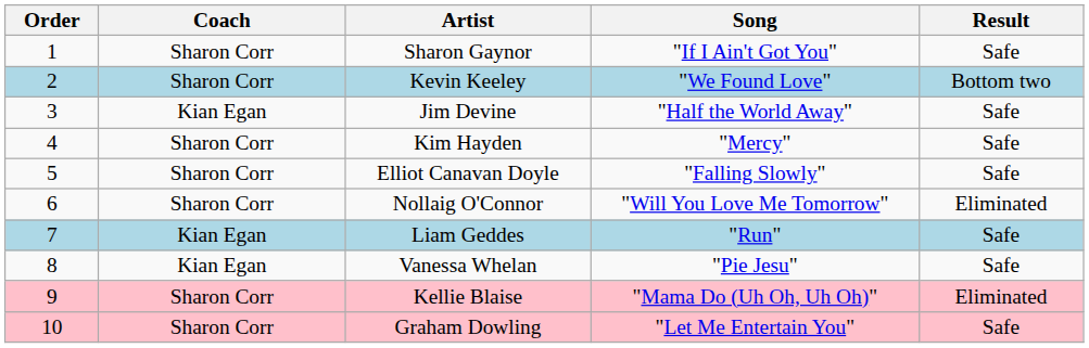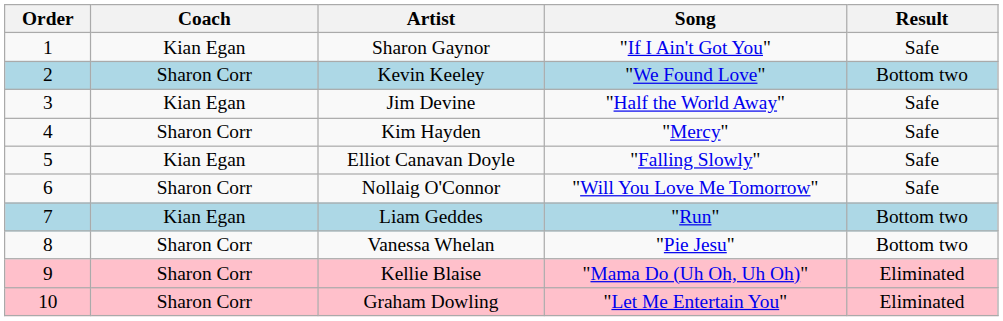Sharon Gaynor | Coach: Sharon Corr -> Kian Egan
Elliot Canavan Doyle | Coach: Sharon Corr -> Kian Egan
Nollaig O'Connor | Result: Eliminated -> Safe
Liam Geddes | Result: Safe -> Bottom two
Vanessa Whelan | Coach: Kian Egan -> Sharon Corr
Vanessa Whelan | Result: Safe -> Bottom two
Graham Dowling | Result: Safe -> Eliminated
